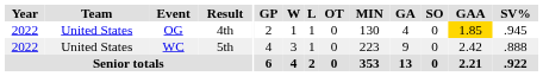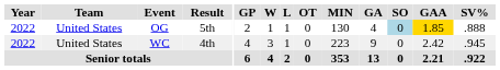OG | Result: 4th -> 5th
OG | SO: no background -> lightblue background
OG | SV%: .945 -> .888
WC | Result: 5th -> 4th
WC | SV%: .888 -> .945
